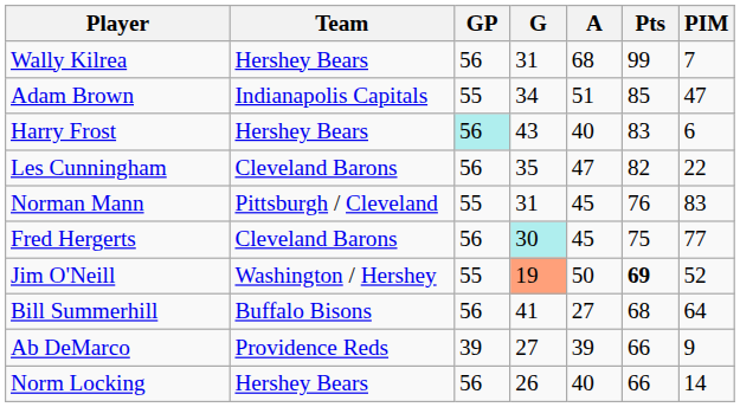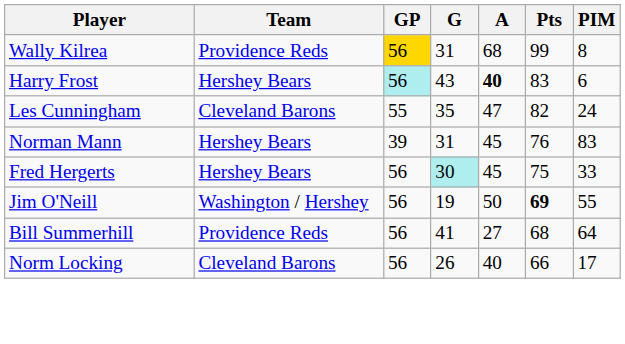Wally Kilrea | Team: Hershey Bears -> Providence Reds
Wally Kilrea | GP: no background -> gold background
Wally Kilrea | PIM: 7 -> 8
- row: Adam Brown | Indianapolis Capitals | 55 | 34 | 51 | 85 | 47
Harry Frost | A: normal -> bold
Les Cunningham | GP: 56 -> 55
Les Cunningham | PIM: 22 -> 24
Norman Mann | Team: Pittsburgh / Cleveland -> Hershey Bears
Norman Mann | GP: 55 -> 39
Fred Hergerts | Team: Cleveland Barons -> Hershey Bears
Fred Hergerts | PIM: 77 -> 33
Jim O'Neill | GP: 55 -> 56
Jim O'Neill | G: lightsalmon background -> no background
Jim O'Neill | PIM: 52 -> 55
Bill Summerhill | Team: Buffalo Bisons -> Providence Reds
- row: Ab DeMarco | Providence Reds | 39 | 27 | 39 | 66 | 9
Norm Locking | Team: Hershey Bears -> Cleveland Barons
Norm Locking | PIM: 14 -> 17
